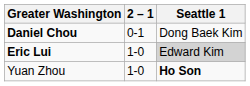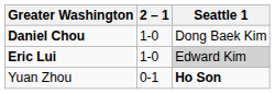Daniel Chou | 2 – 1: 0-1 -> 1-0
Yuan Zhou | 2 – 1: 1-0 -> 0-1
